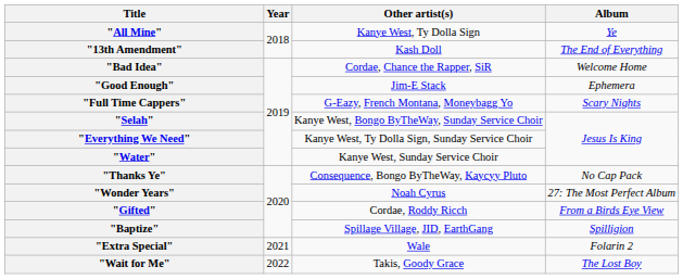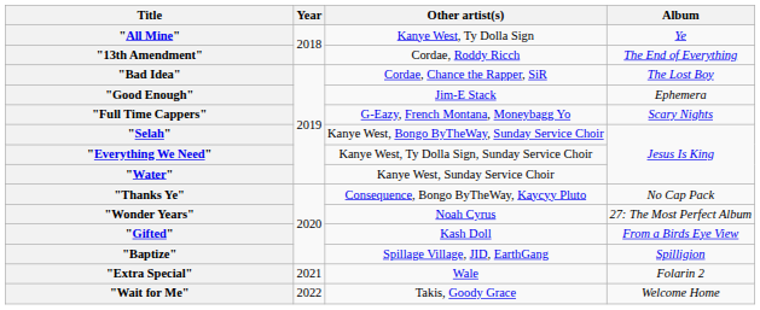"13th Amendment" | Other artist(s): Kash Doll -> Cordae, Roddy Ricch
"Bad Idea" | Album: Welcome Home -> The Lost Boy
"Gifted" | Other artist(s): Cordae, Roddy Ricch -> Kash Doll
"Wait for Me" | Album: The Lost Boy -> Welcome Home
